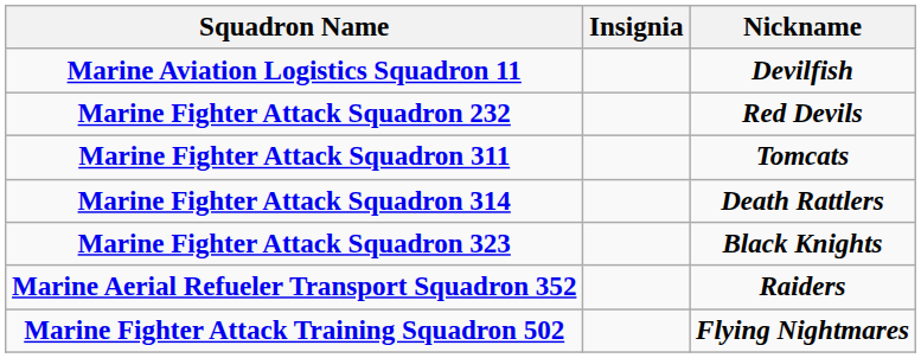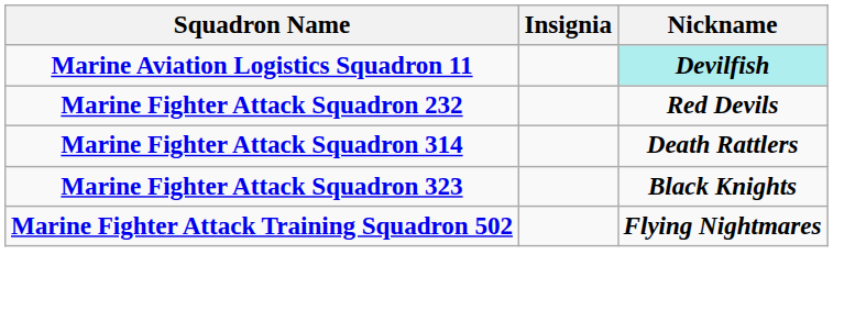Marine Aviation Logistics Squadron 11 | Nickname: no background -> paleturquoise background
- row: Marine Fighter Attack Squadron 311 | Tomcats
- row: Marine Aerial Refueler Transport Squadron 352 | Raiders
